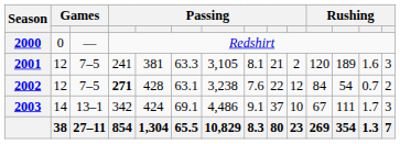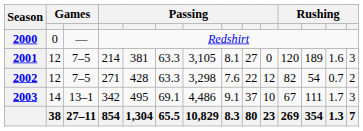2001 | column 4: 241 -> 214
2001 | column 9: 21 -> 27
2001 | column 10: 2 -> 0
2002 | column 4: bold -> normal
2002 | column 6: 63.1 -> 63.3
2002 | column 7: 3,238 -> 3,298
2002 | column 11: 84 -> 82
2003 | column 5: 424 -> 495
